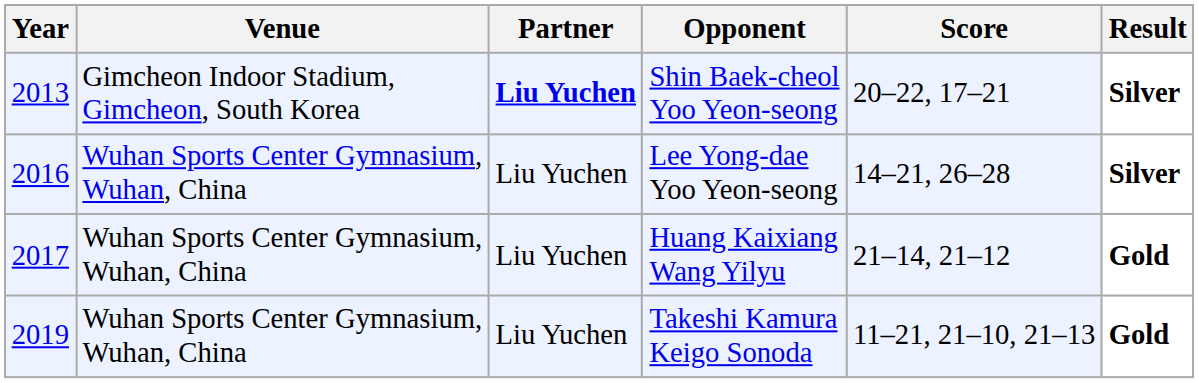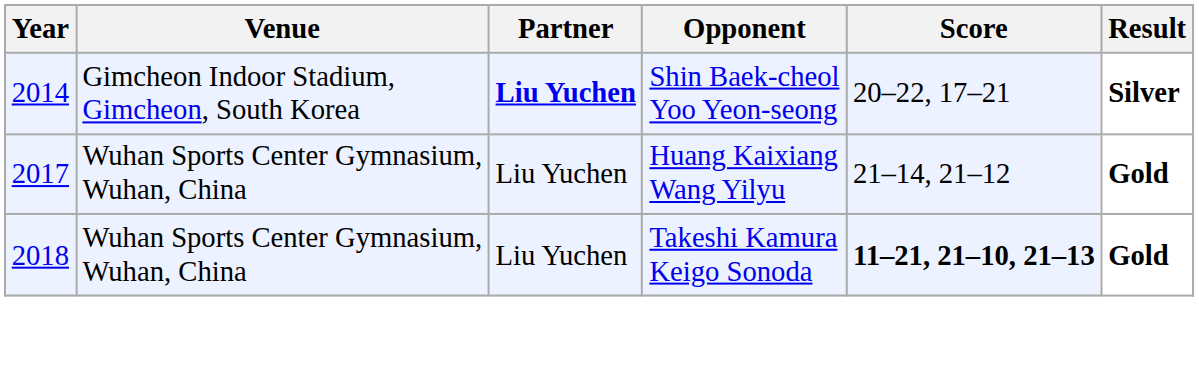Shin Baek-cheol Yoo Yeon-seong | Year: 2013 -> 2014
- row: 2016 | Wuhan Sports Center Gymnasium, Wuhan, China | Liu Yuchen | Lee Yong-dae Yoo Yeon-seong | 14–21, 26–28 | Silver
Takeshi Kamura Keigo Sonoda | Year: 2019 -> 2018
Takeshi Kamura Keigo Sonoda | Score: normal -> bold
